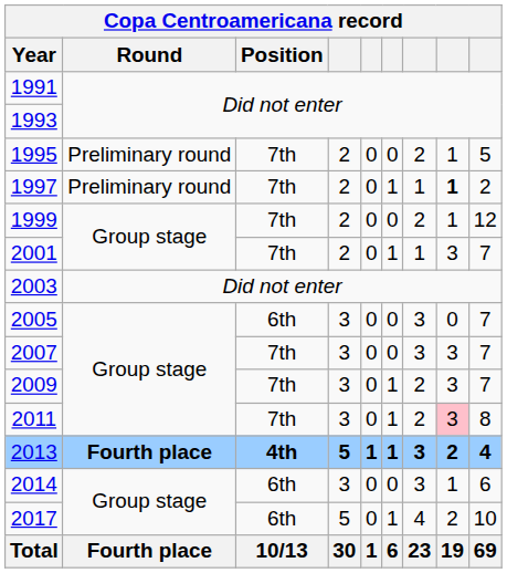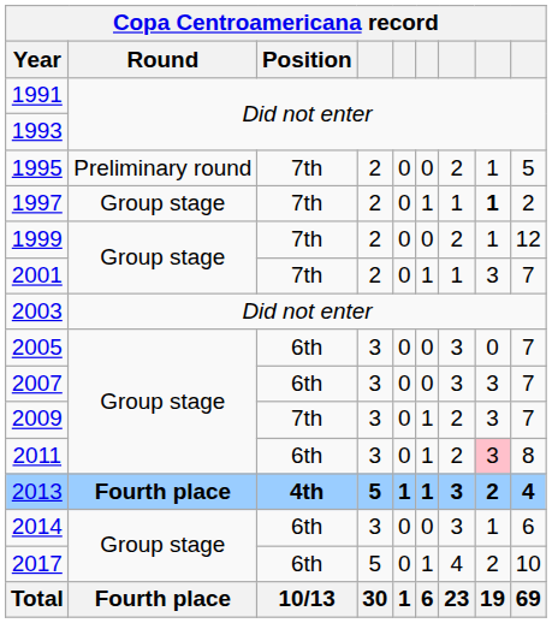1997 | Round: Preliminary round -> Group stage
2007 | Position: 7th -> 6th
2011 | Position: 7th -> 6th
